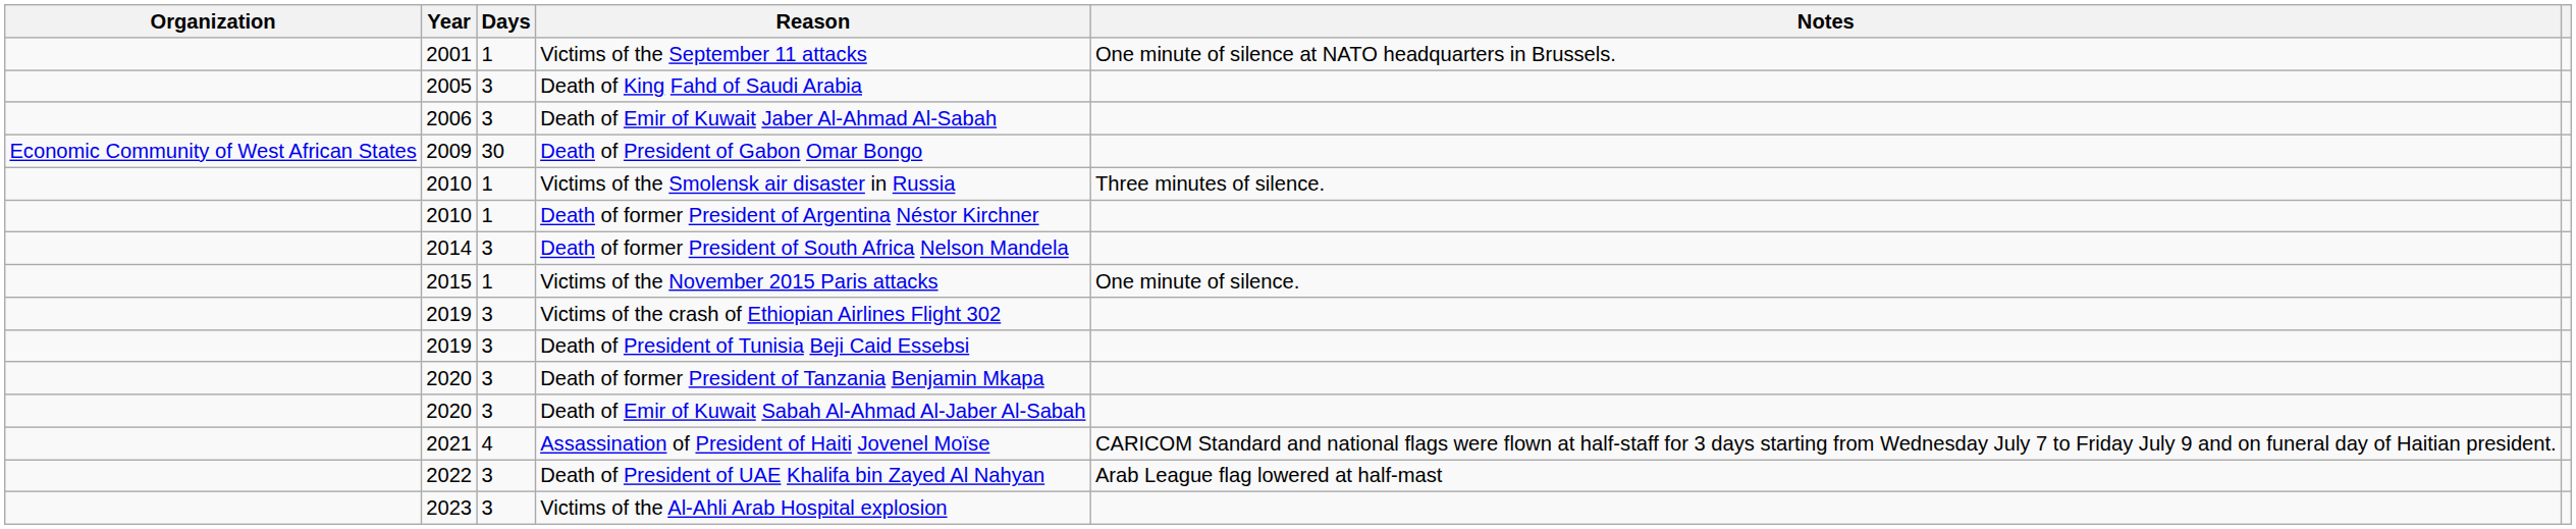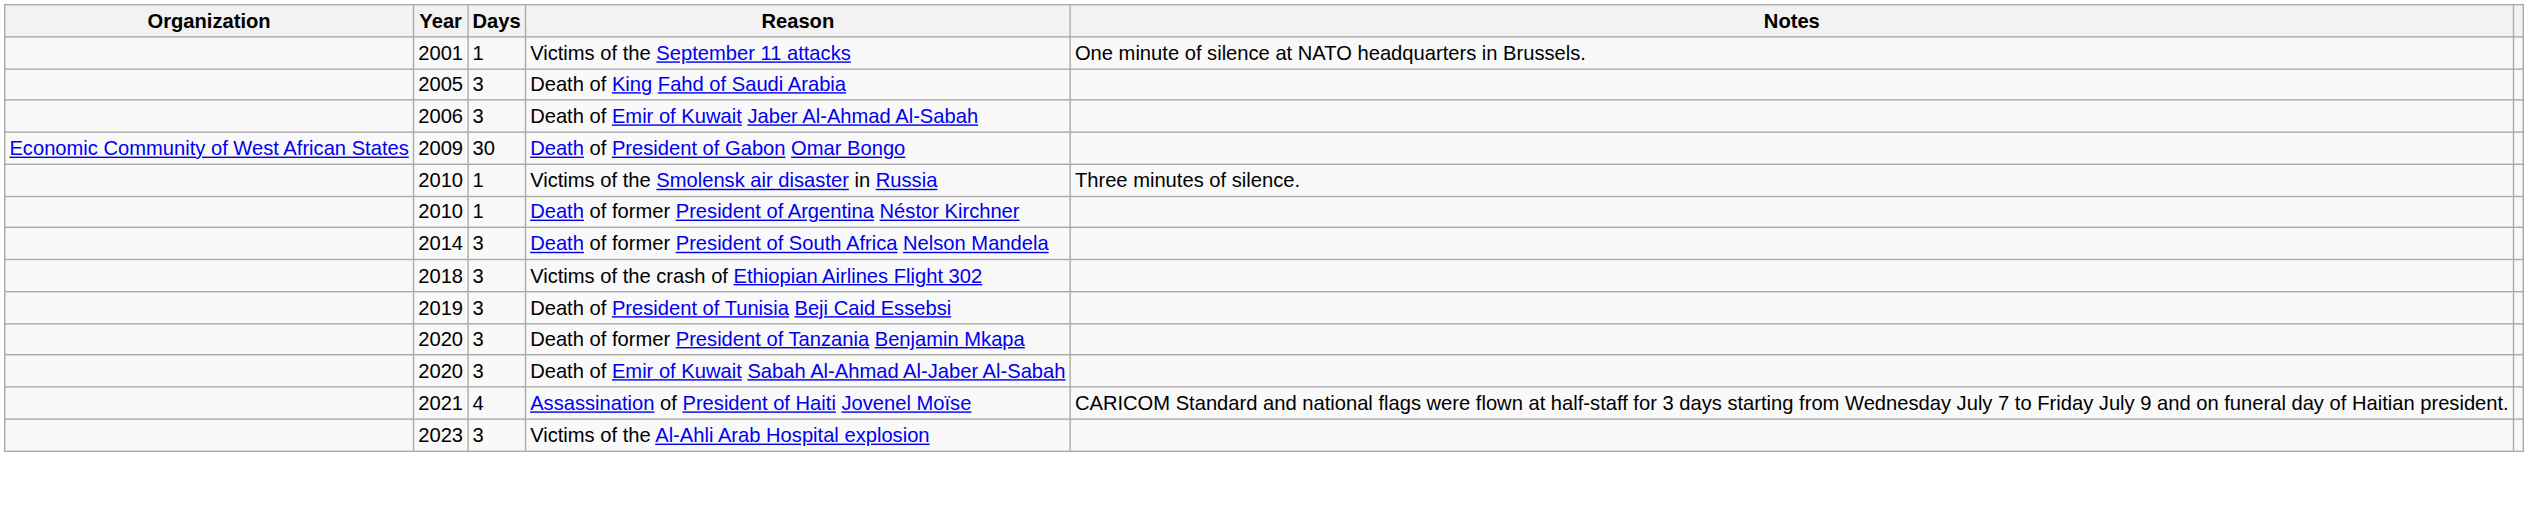- row: 2015 | 1 | Victims of the November 2015 Paris attacks | One minute of silence.
Victims of the crash of Ethiopian Airlines Flight 302 | Year: 2019 -> 2018
- row: 2022 | 3 | Death of President of UAE Khalifa bin Zayed Al Nahyan | Arab League flag lowered at half-mast
